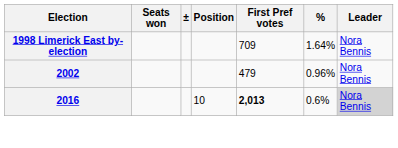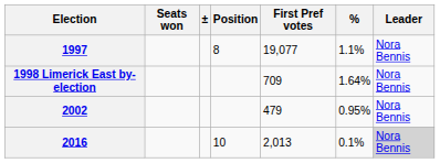+ row: 1997 | 8 | 19,077 | 1.1% | Nora Bennis
2002 | %: 0.96% -> 0.95%
2016 | First Pref votes: bold -> normal
2016 | %: 0.6% -> 0.1%
